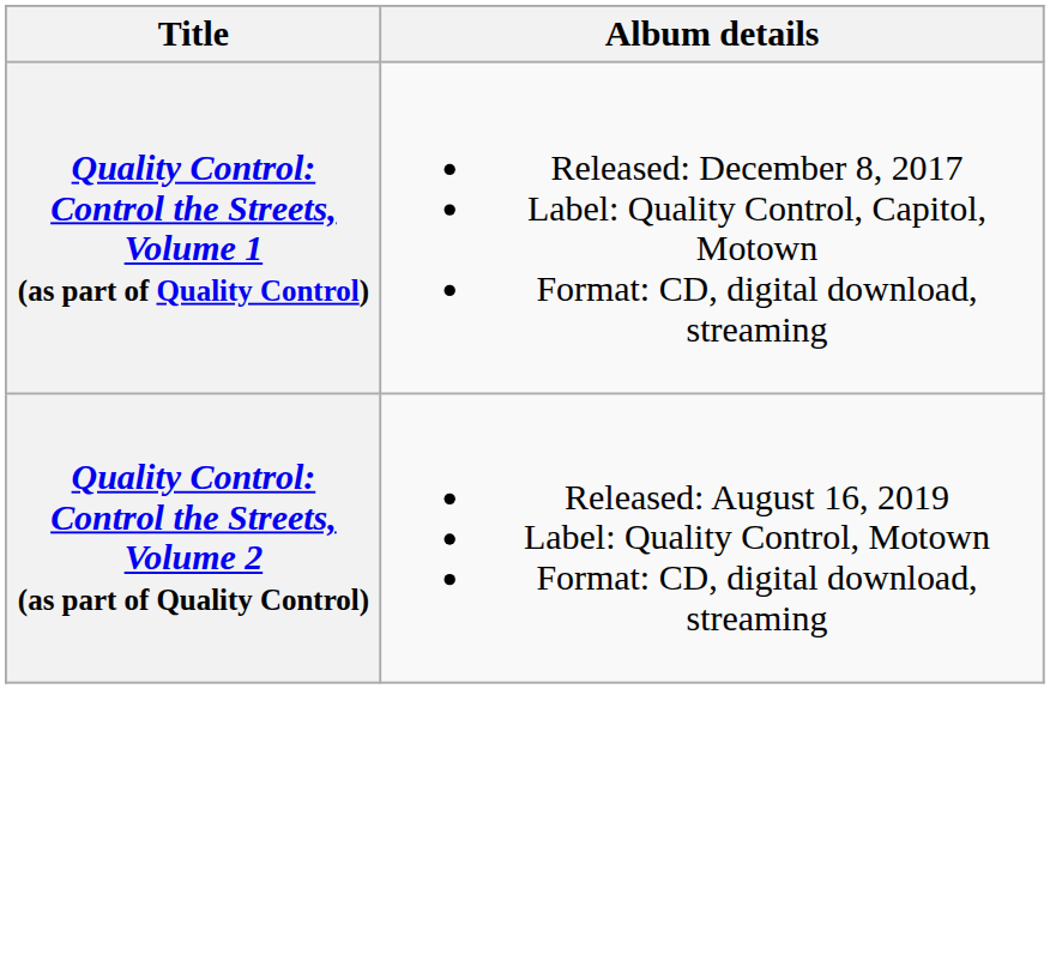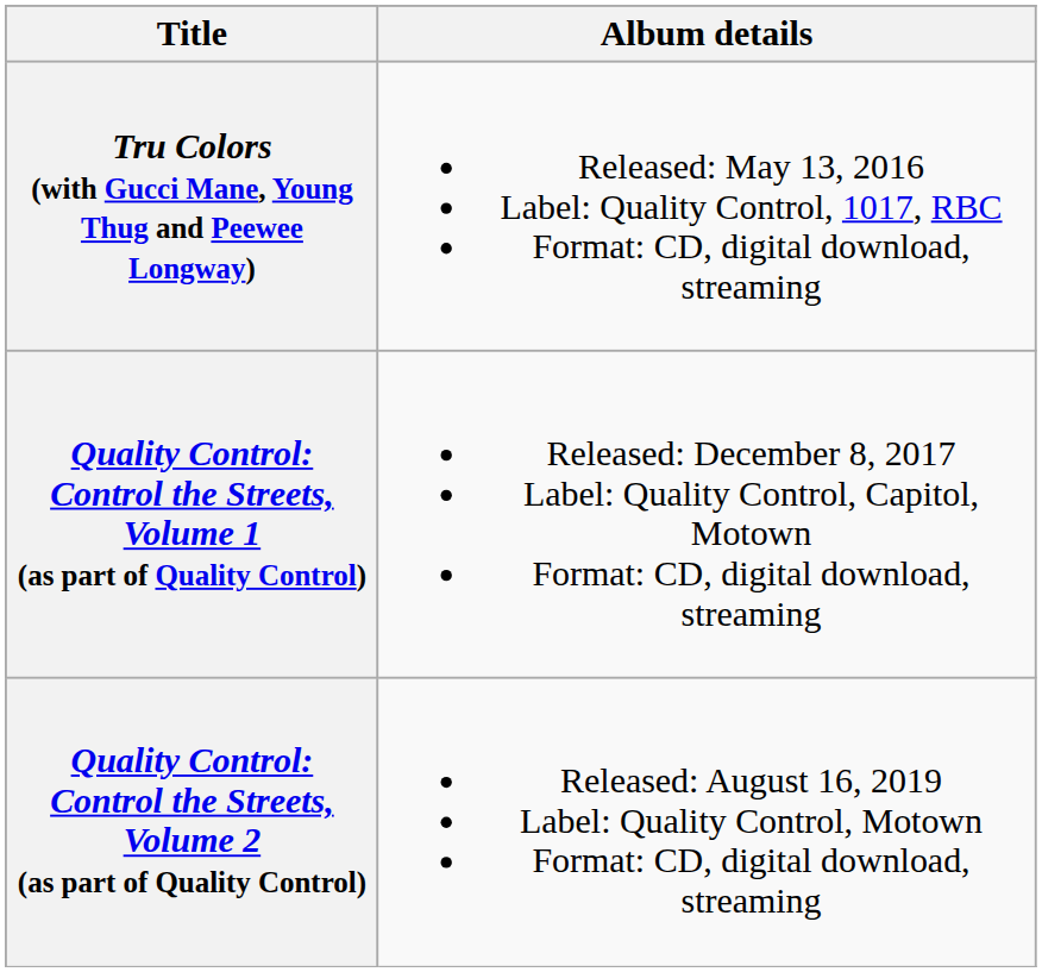+ row: Tru Colors (with Gucci Mane, Young Thug and Peewee Longway) | Released: May 13, 2016 Label: Quality Control, 1017, RBC Format: CD, digital download, streaming
